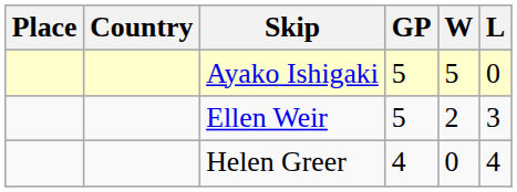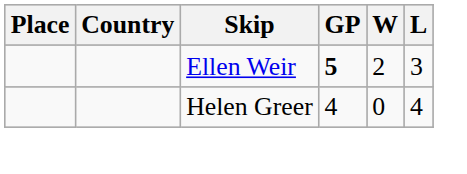- row: Ayako Ishigaki | 5 | 5 | 0
Ellen Weir | GP: normal -> bold
